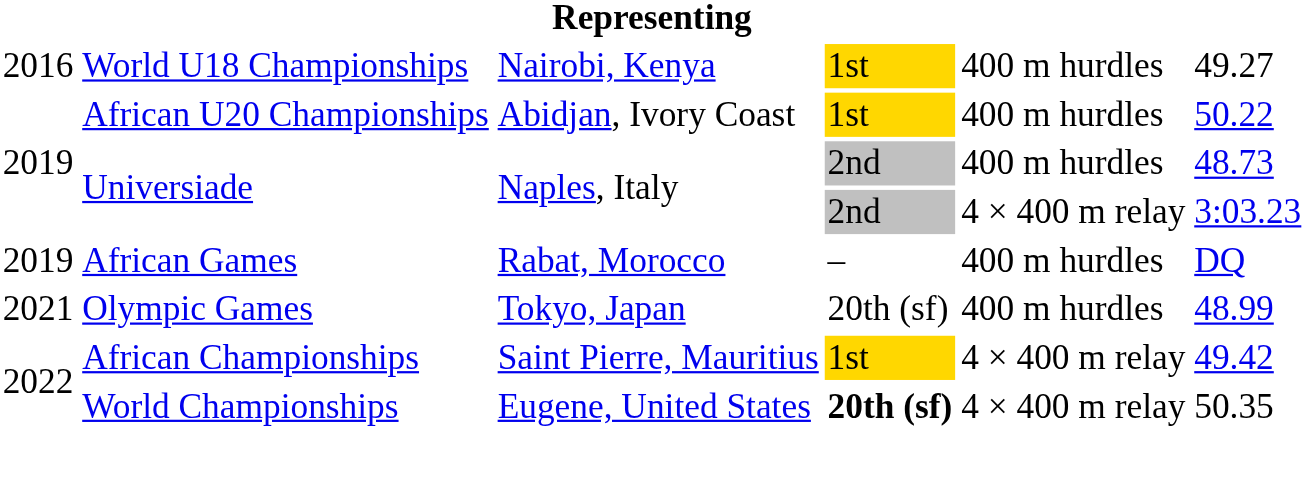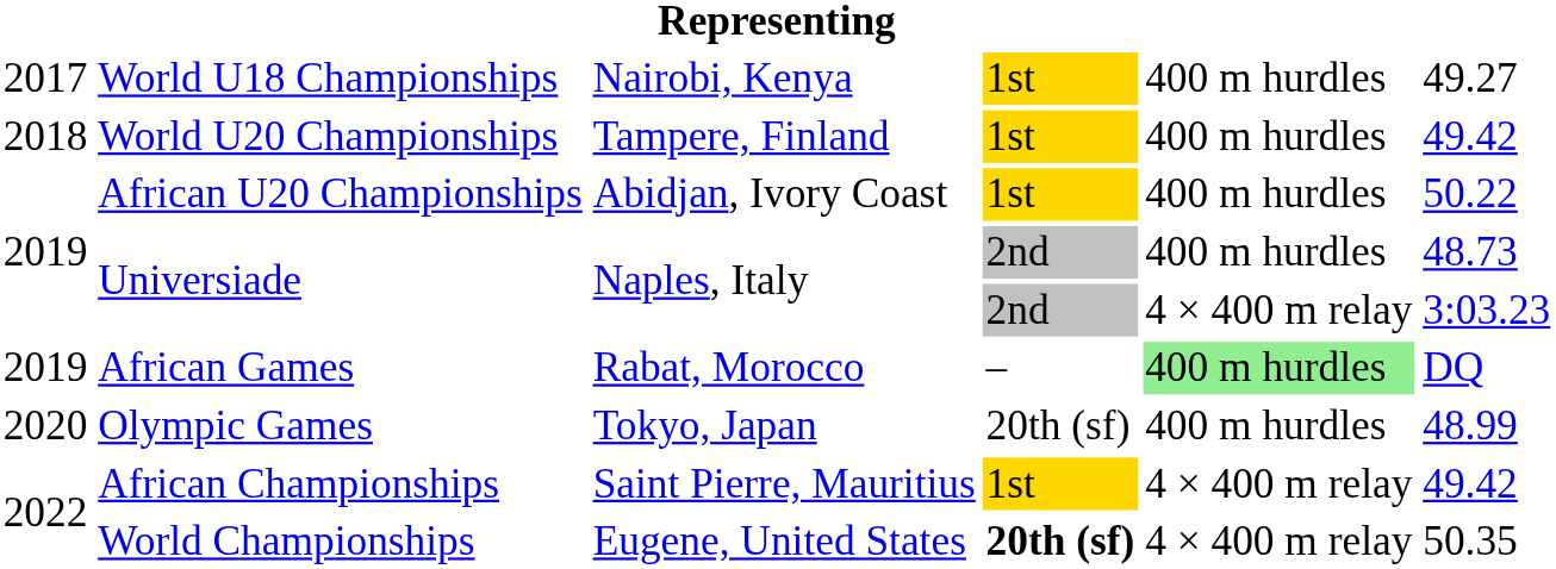World U18 Championships | column 1: 2016 -> 2017
+ row: 2018 | World U20 Championships | Tampere, Finland | 1st | 400 m hurdles | 49.42
African Games | column 5: no background -> lightgreen background
Olympic Games | column 1: 2021 -> 2020
